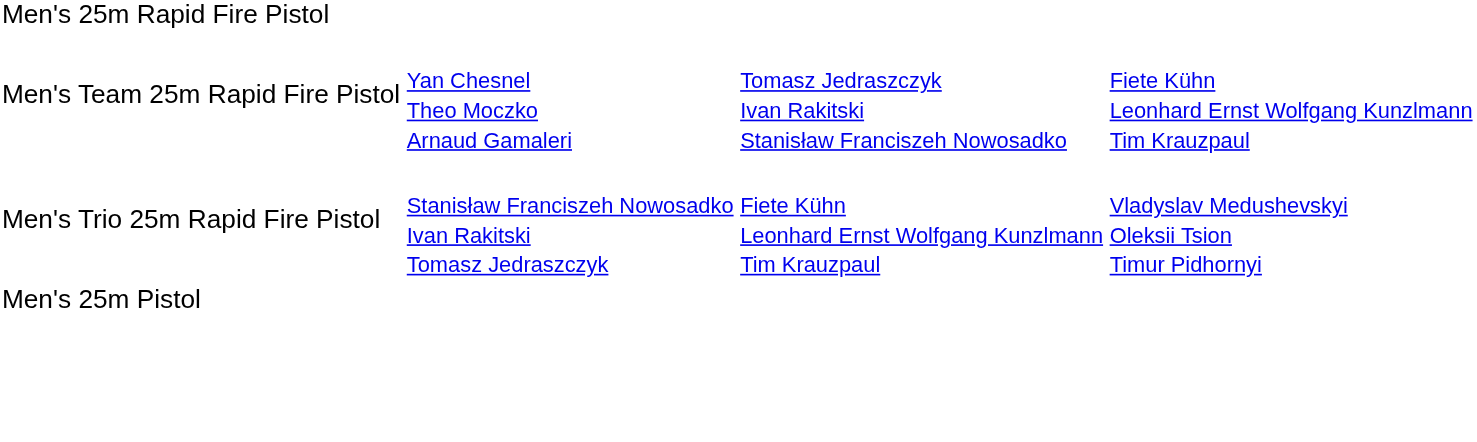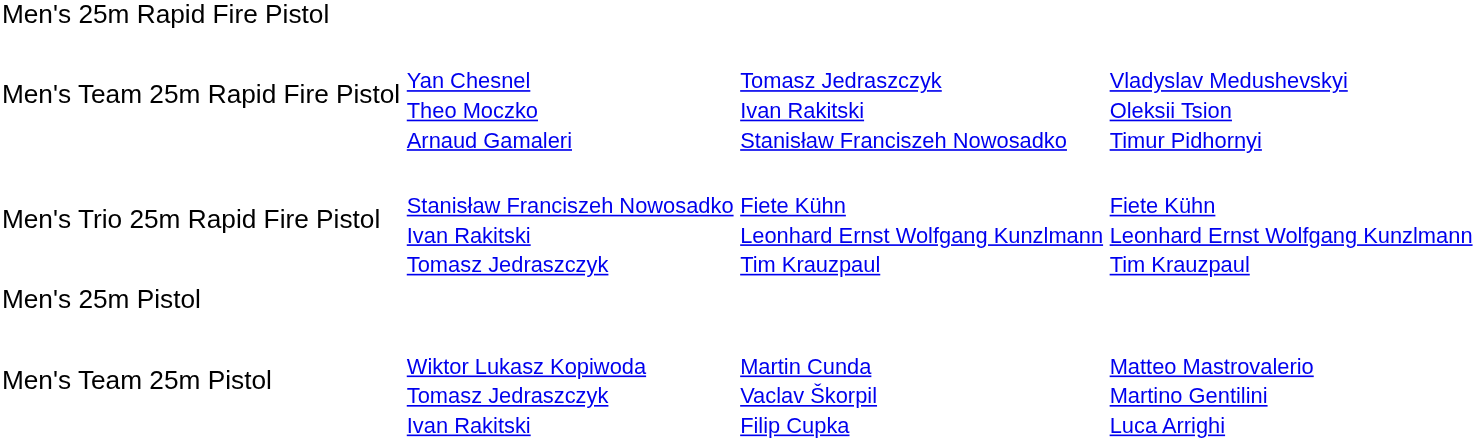Men's Team 25m Rapid Fire Pistol | column 4: Fiete Kühn Leonhard Ernst Wolfgang Kunzlmann Tim Krauzpaul -> Vladyslav Medushevskyi Oleksii Tsion Timur Pidhornyi
Men's Trio 25m Rapid Fire Pistol | column 4: Vladyslav Medushevskyi Oleksii Tsion Timur Pidhornyi -> Fiete Kühn Leonhard Ernst Wolfgang Kunzlmann Tim Krauzpaul
+ row: Men's Team 25m Pistol | Wiktor Lukasz Kopiwoda Tomasz Jedraszczyk Ivan Rakitski | Martin Cunda Vaclav Škorpil Filip Cupka | Matteo Mastrovalerio Martino Gentilini Luca Arrighi
